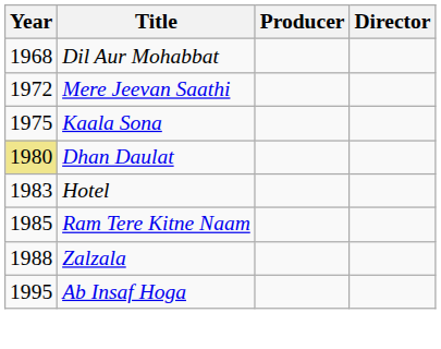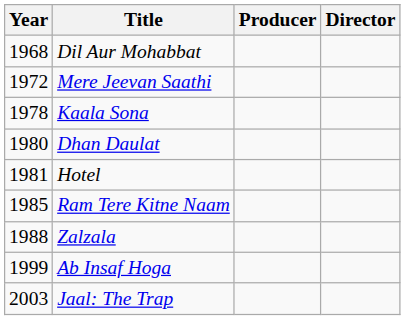Kaala Sona | Year: 1975 -> 1978
Dhan Daulat | Year: khaki background -> no background
Hotel | Year: 1983 -> 1981
Ab Insaf Hoga | Year: 1995 -> 1999
+ row: 2003 | Jaal: The Trap
